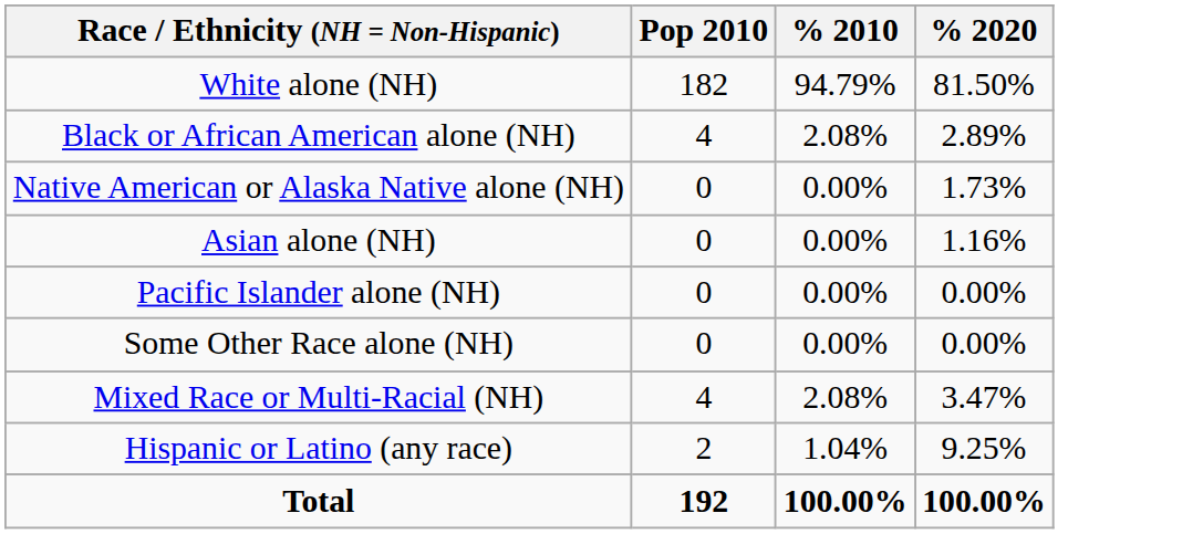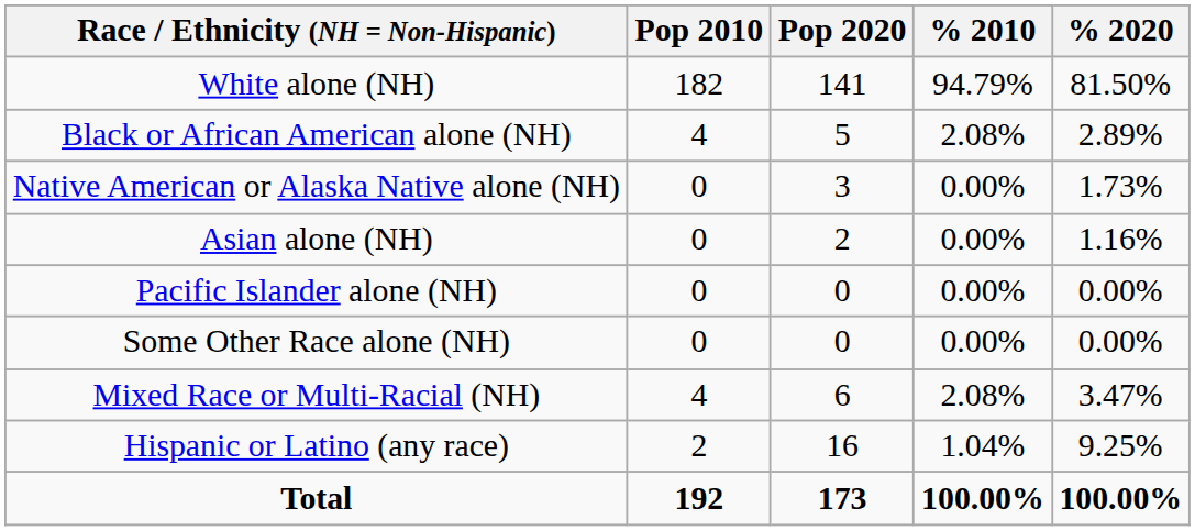+ column: Pop 2020 | 141 | 5 | 3 | 2 | 0 | 0 | 6 | 16 | 173
